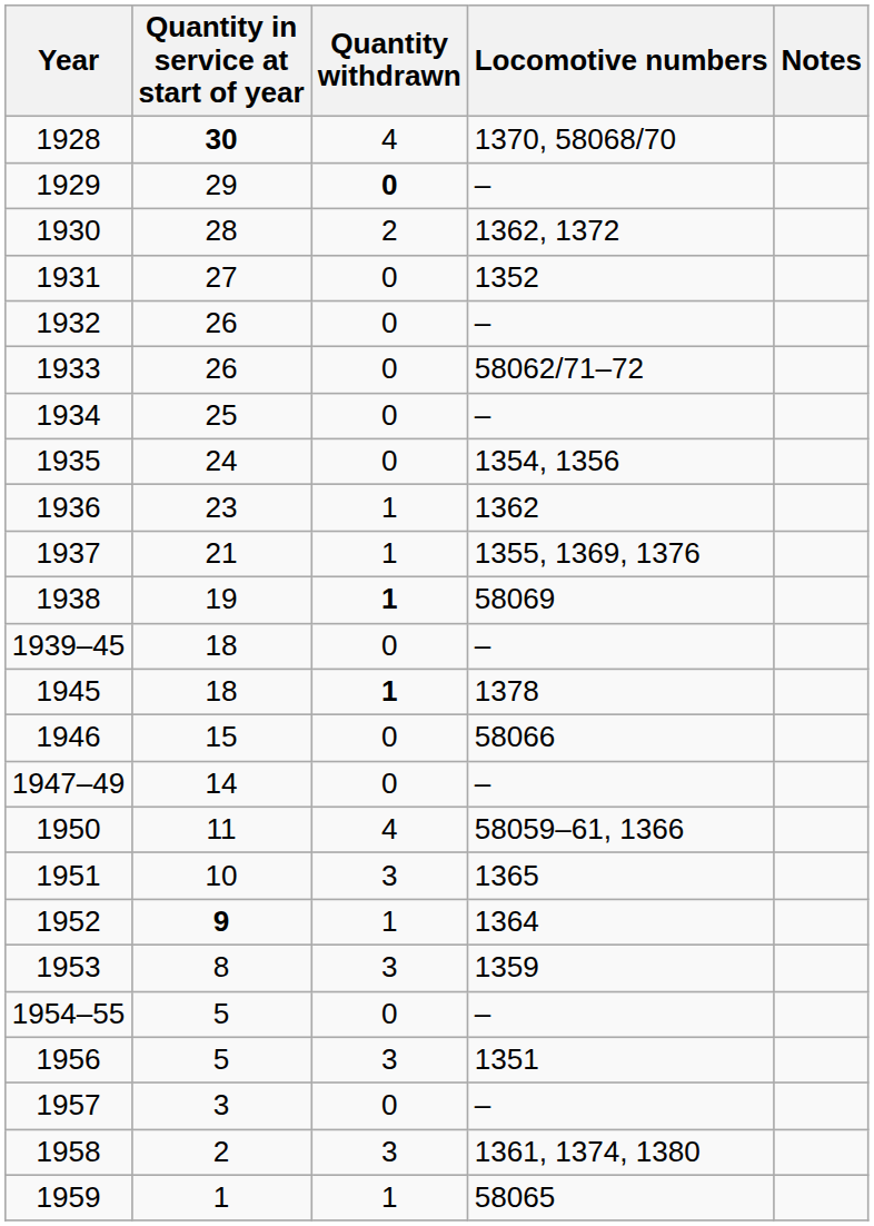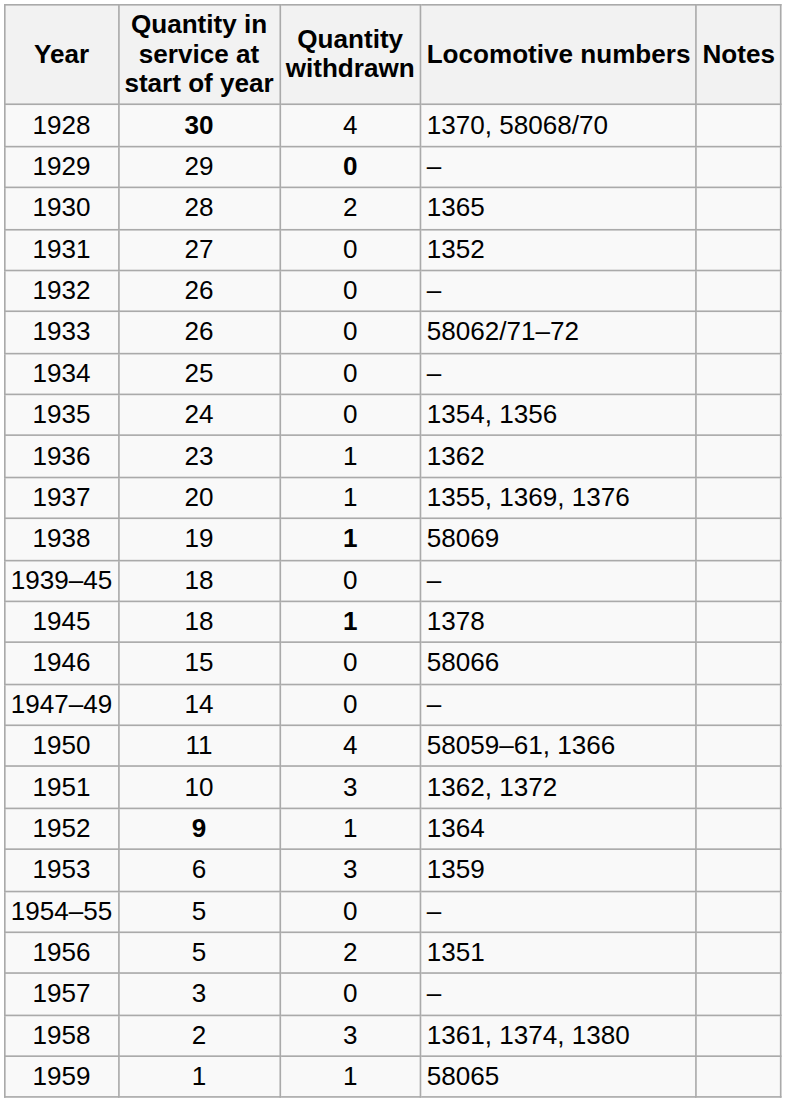1930 | Locomotive numbers: 1362, 1372 -> 1365
1937 | Quantity in service at start of year: 21 -> 20
1951 | Locomotive numbers: 1365 -> 1362, 1372
1953 | Quantity in service at start of year: 8 -> 6
1956 | Quantity withdrawn: 3 -> 2
